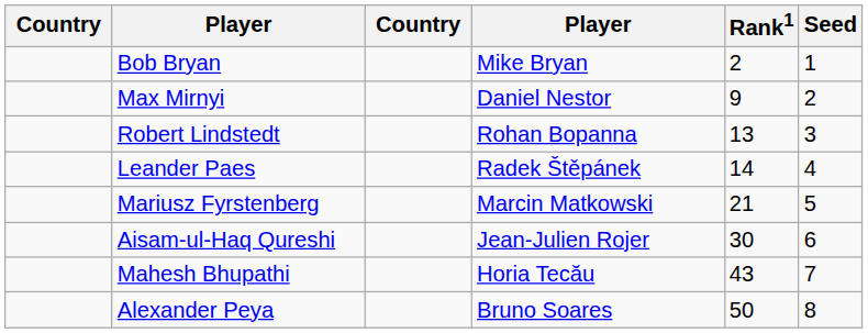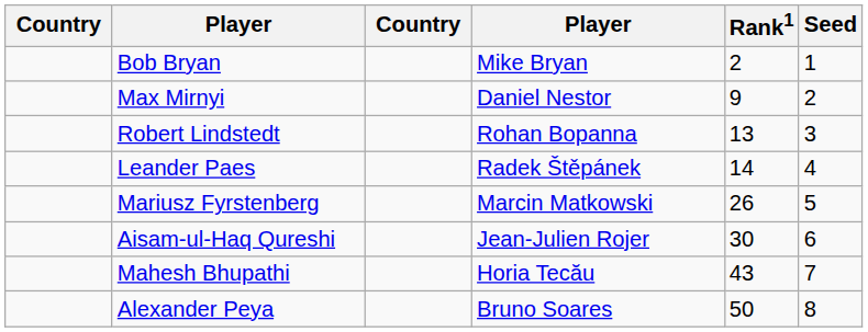Mariusz Fyrstenberg | Rank1: 21 -> 26
